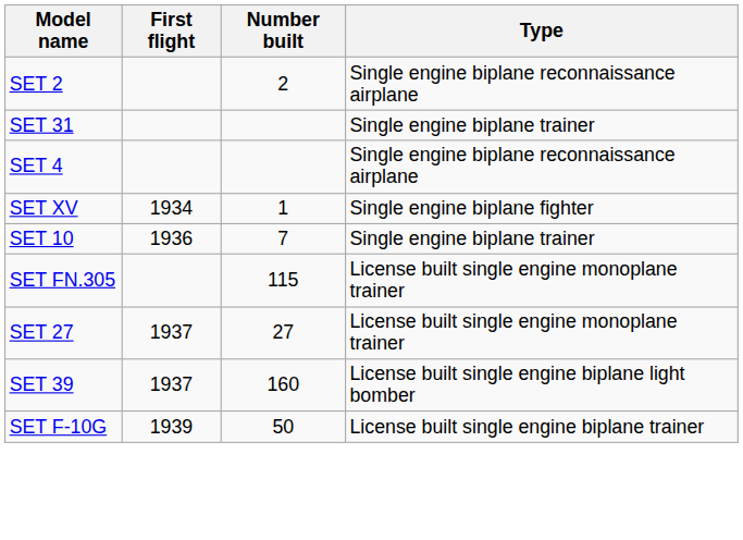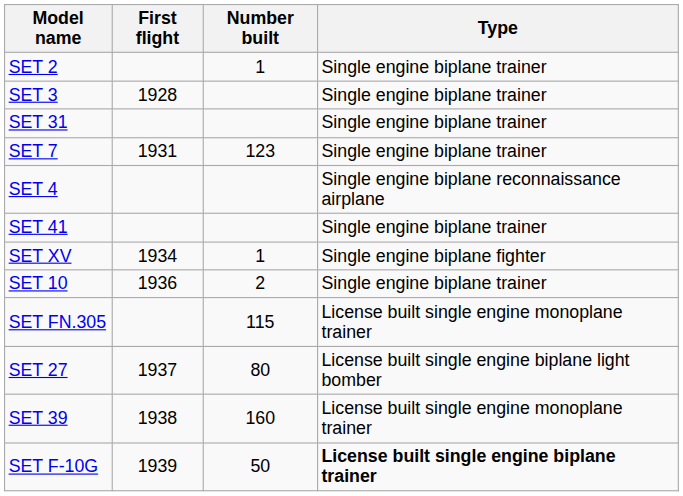SET 2 | Number built: 2 -> 1
SET 2 | Type: Single engine biplane reconnaissance airplane -> Single engine biplane trainer
+ row: SET 3 | 1928 | Single engine biplane trainer
+ row: SET 7 | 1931 | 123 | Single engine biplane trainer
+ row: SET 41 | Single engine biplane trainer
SET 10 | Number built: 7 -> 2
SET 27 | Number built: 27 -> 80
SET 27 | Type: License built single engine monoplane trainer -> License built single engine biplane light bomber
SET 39 | First flight: 1937 -> 1938
SET 39 | Type: License built single engine biplane light bomber -> License built single engine monoplane trainer
SET F-10G | Type: normal -> bold
